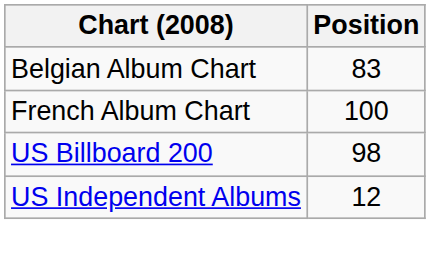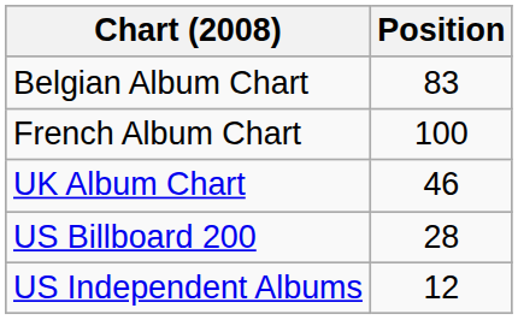+ row: UK Album Chart | 46
US Billboard 200 | Position: 98 -> 28
